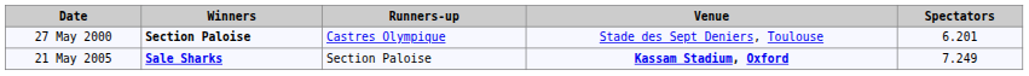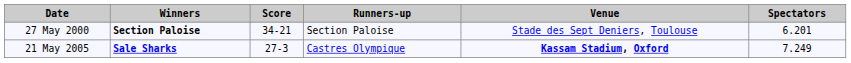+ column: Score | 34-21 | 27-3
27 May 2000 | Runners-up: Castres Olympique -> Section Paloise
21 May 2005 | Runners-up: Section Paloise -> Castres Olympique
